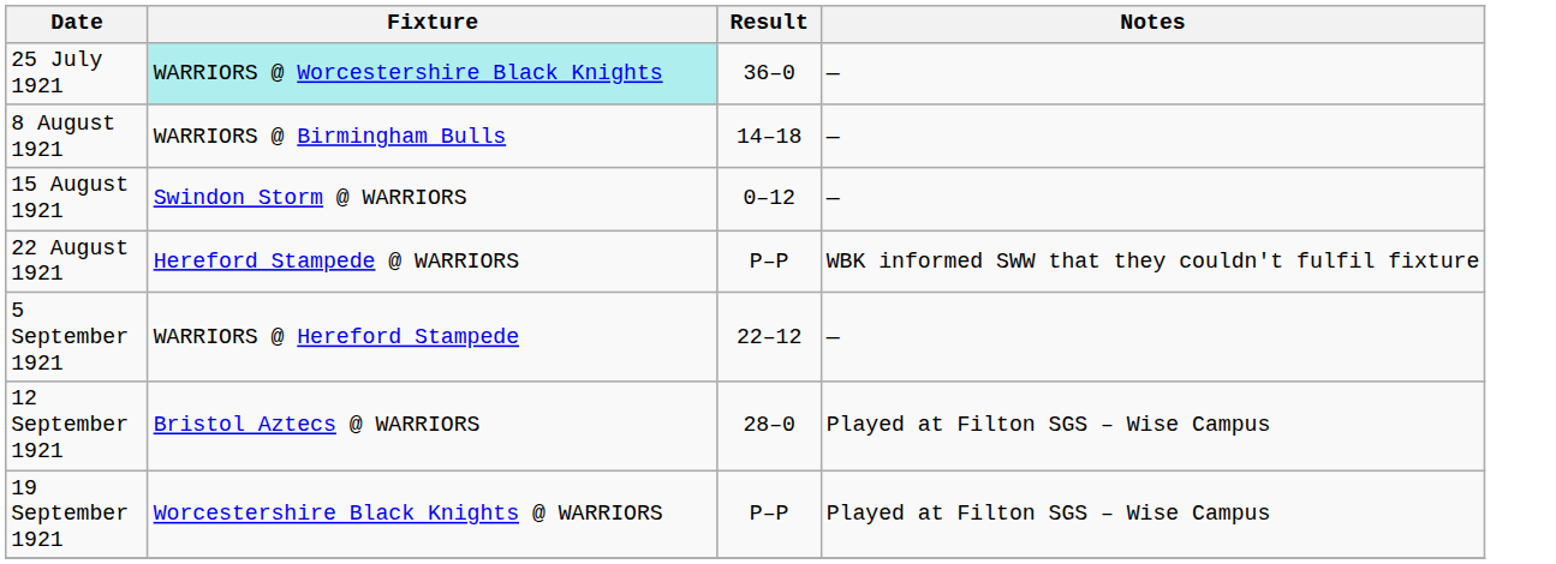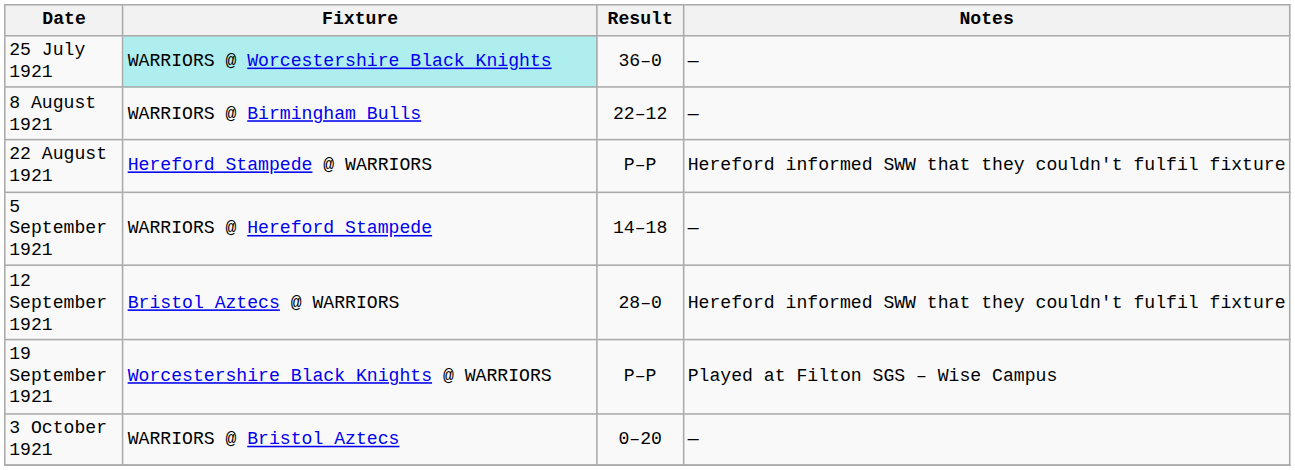8 August 1921 | Result: 14–18 -> 22–12
- row: 15 August 1921 | Swindon Storm @ WARRIORS | 0–12 | —
22 August 1921 | Notes: WBK informed SWW that they couldn't fulfil fixture -> Hereford informed SWW that they couldn't fulfil fixture
5 September 1921 | Result: 22–12 -> 14–18
12 September 1921 | Notes: Played at Filton SGS – Wise Campus -> Hereford informed SWW that they couldn't fulfil fixture
+ row: 3 October 1921 | WARRIORS @ Bristol Aztecs | 0–20 | —
